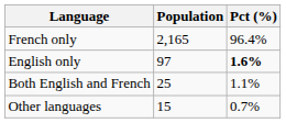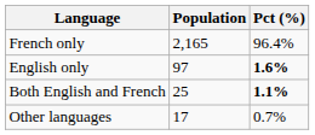Both English and French | Pct (%): normal -> bold
Other languages | Population: 15 -> 17
